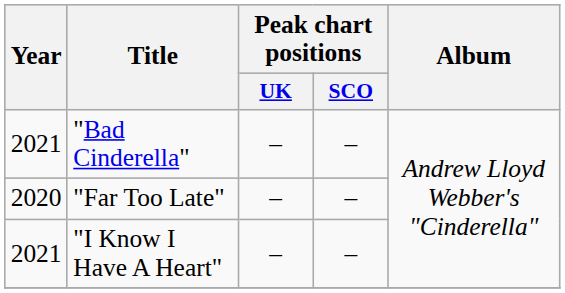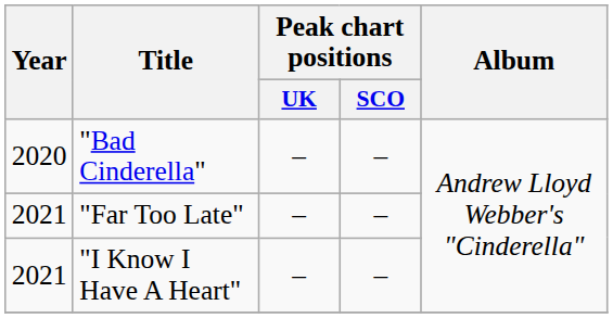"Bad Cinderella" | Year: 2021 -> 2020
"Far Too Late" | Year: 2020 -> 2021
